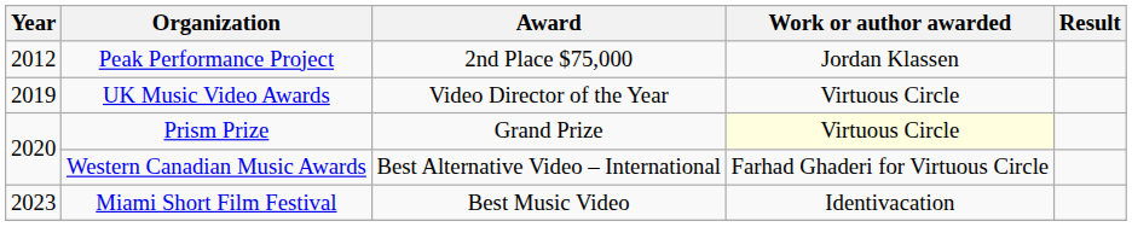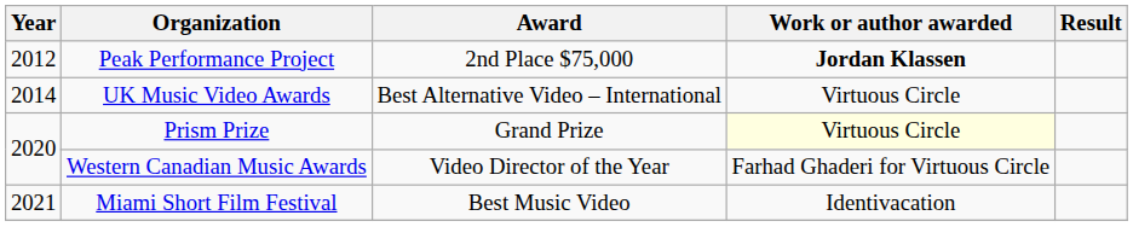Peak Performance Project | Work or author awarded: normal -> bold
UK Music Video Awards | Year: 2019 -> 2014
UK Music Video Awards | Award: Video Director of the Year -> Best Alternative Video – International
Western Canadian Music Awards | Award: Best Alternative Video – International -> Video Director of the Year
Miami Short Film Festival | Year: 2023 -> 2021
